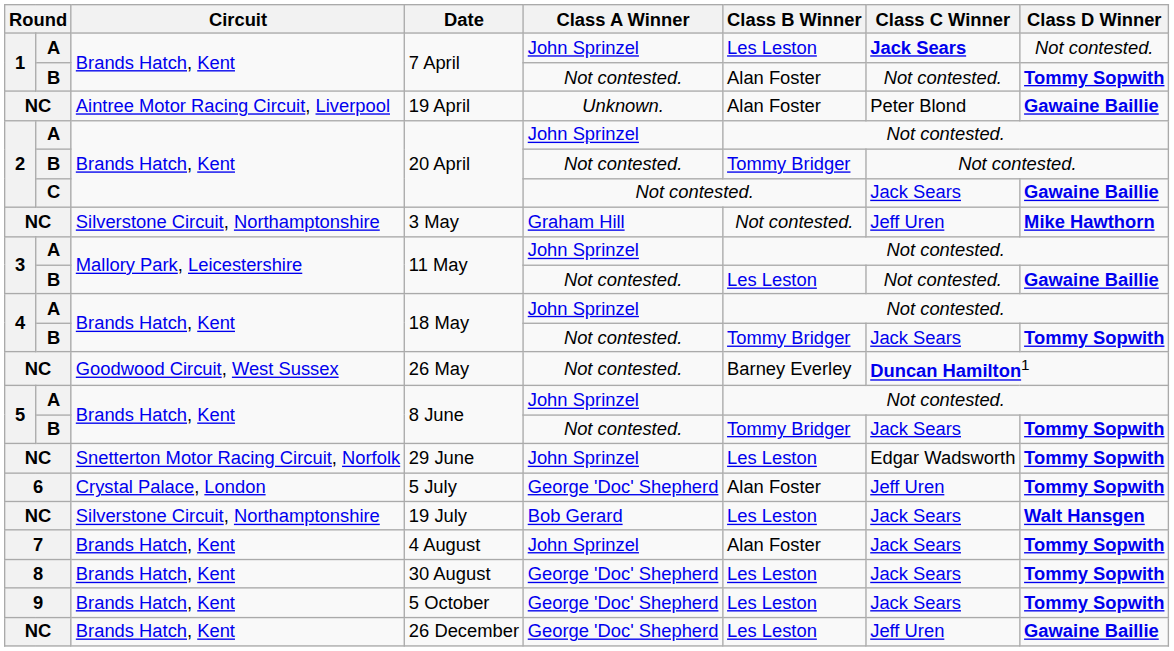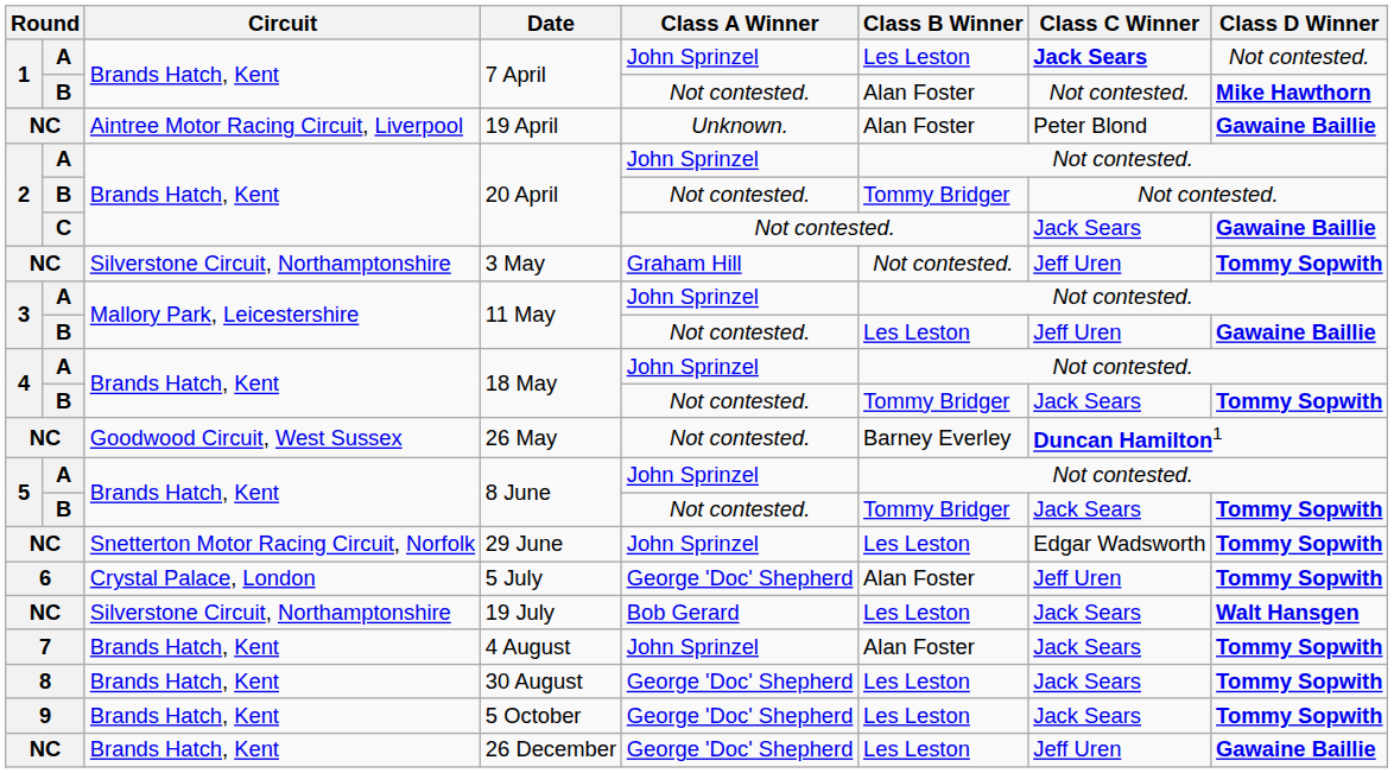B / 7 April | Class D Winner: Tommy Sopwith -> Mike Hawthorn
3 May | Class D Winner: Mike Hawthorn -> Tommy Sopwith
B / 11 May | Class C Winner: Not contested. -> Jeff Uren
